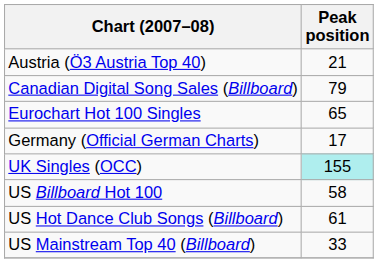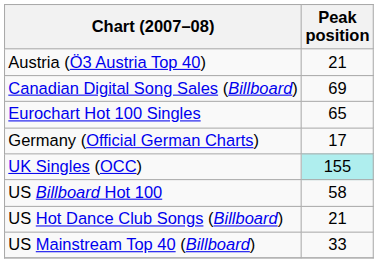Canadian Digital Song Sales (Billboard) | Peak position: 79 -> 69
US Hot Dance Club Songs (Billboard) | Peak position: 61 -> 21
